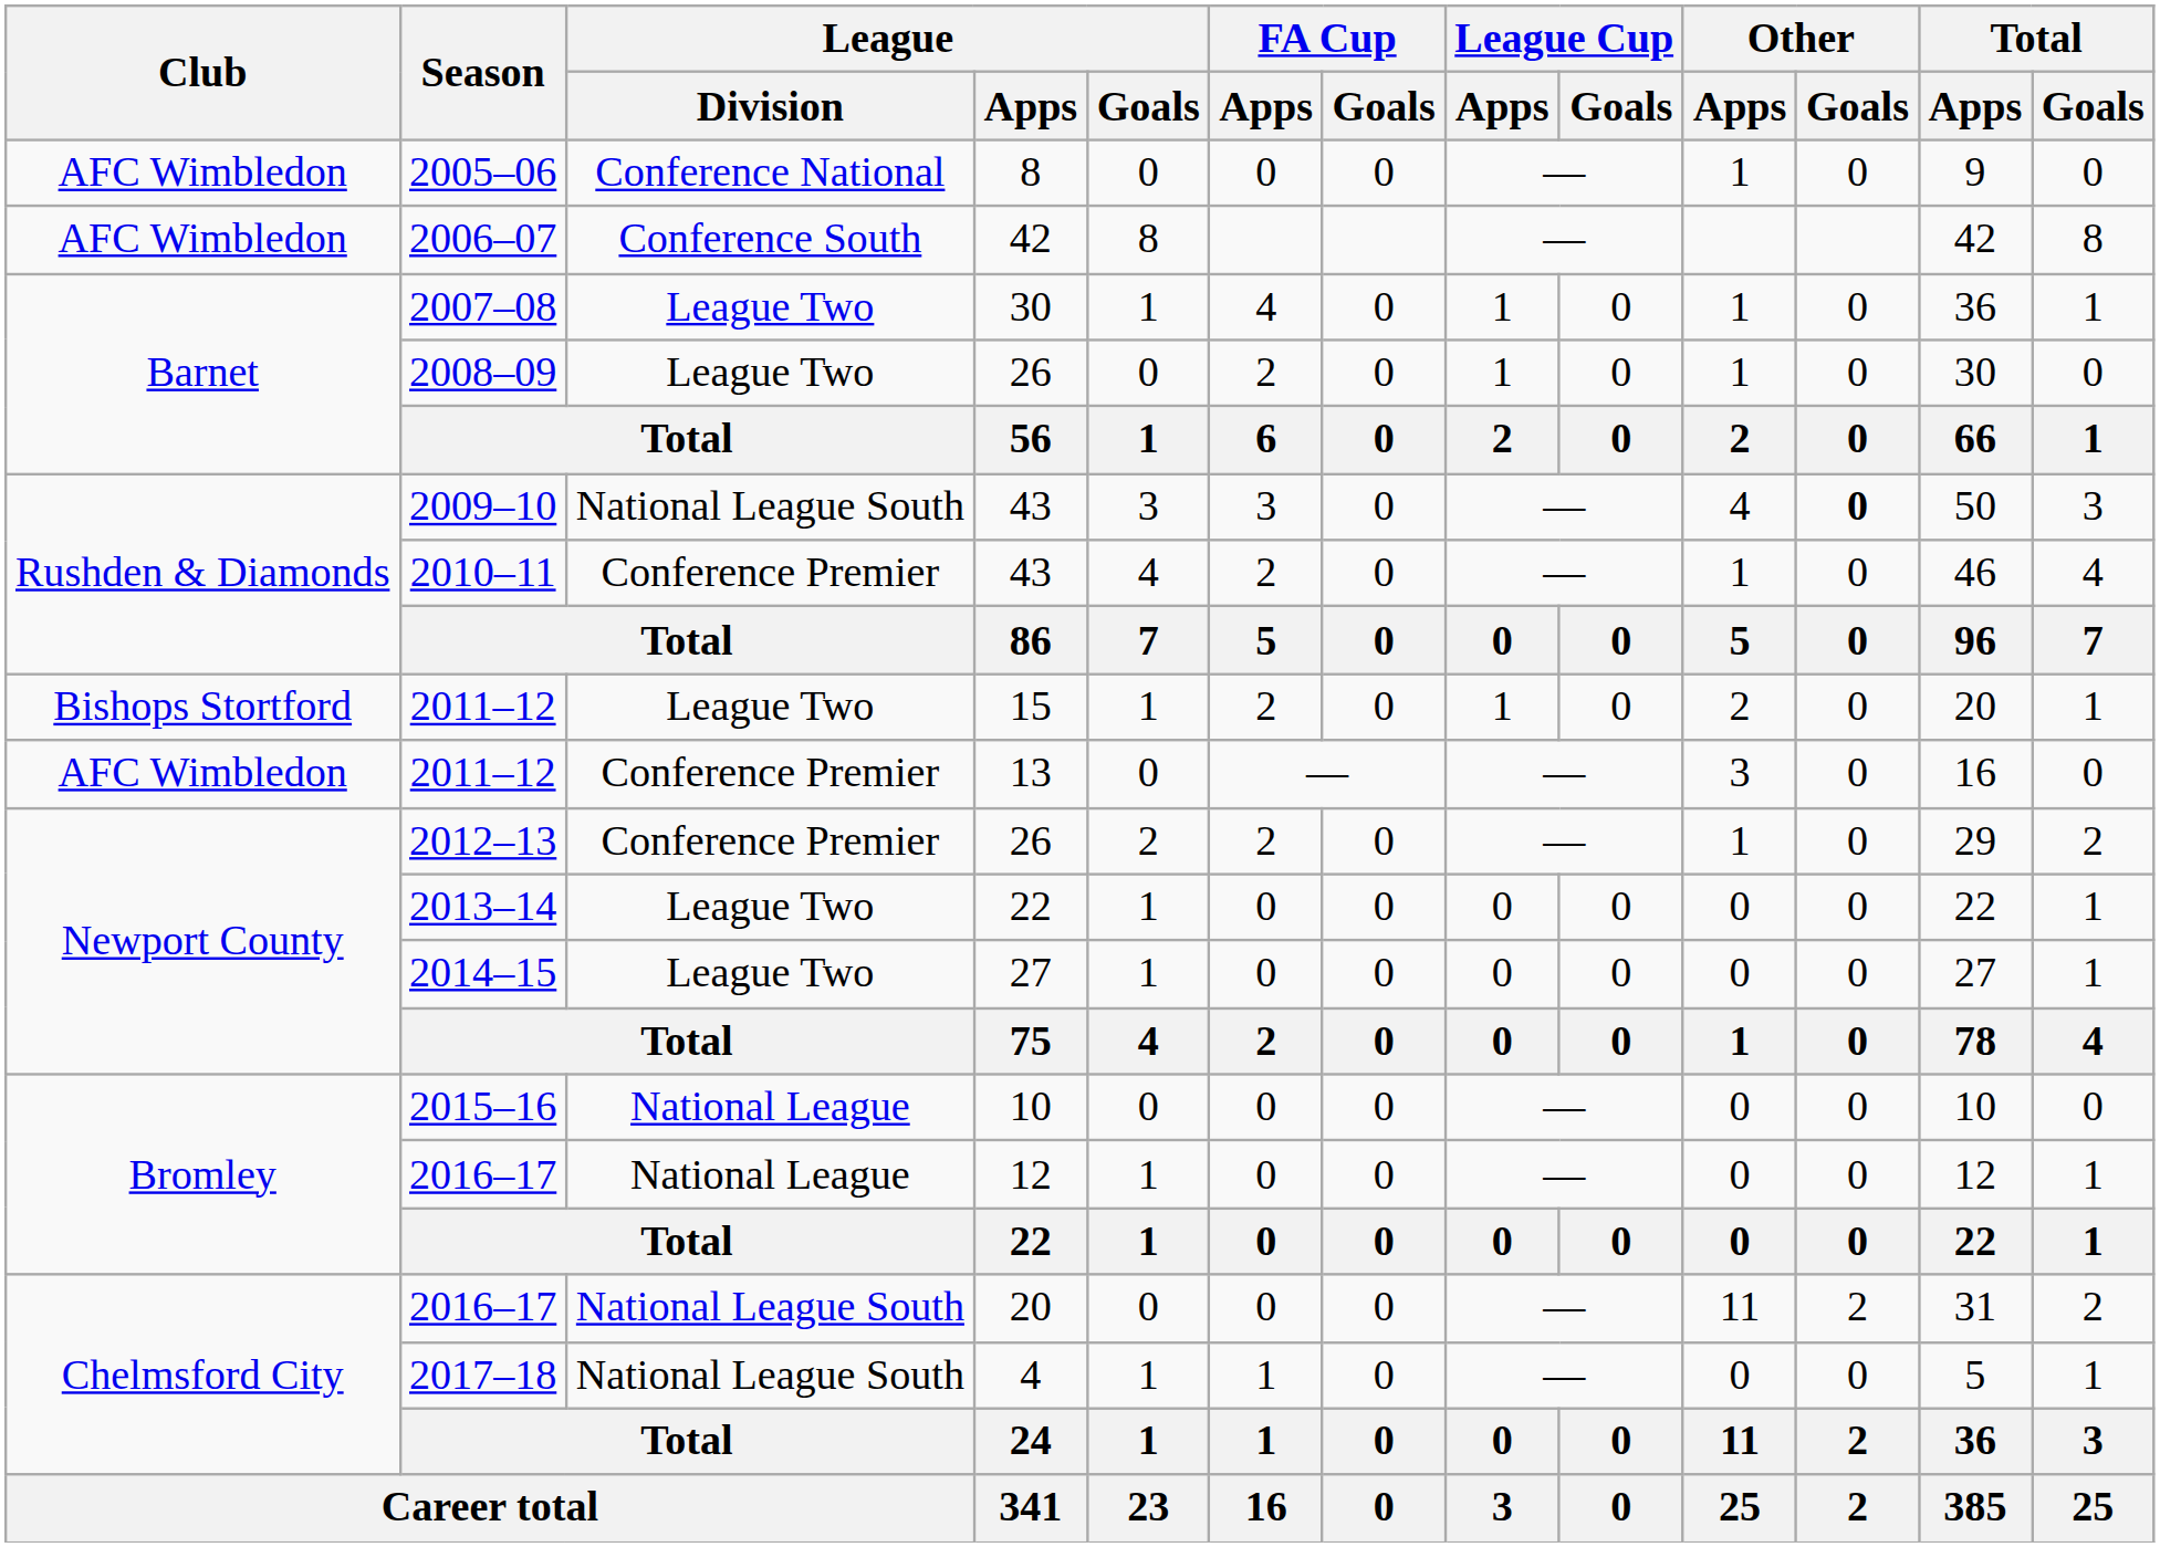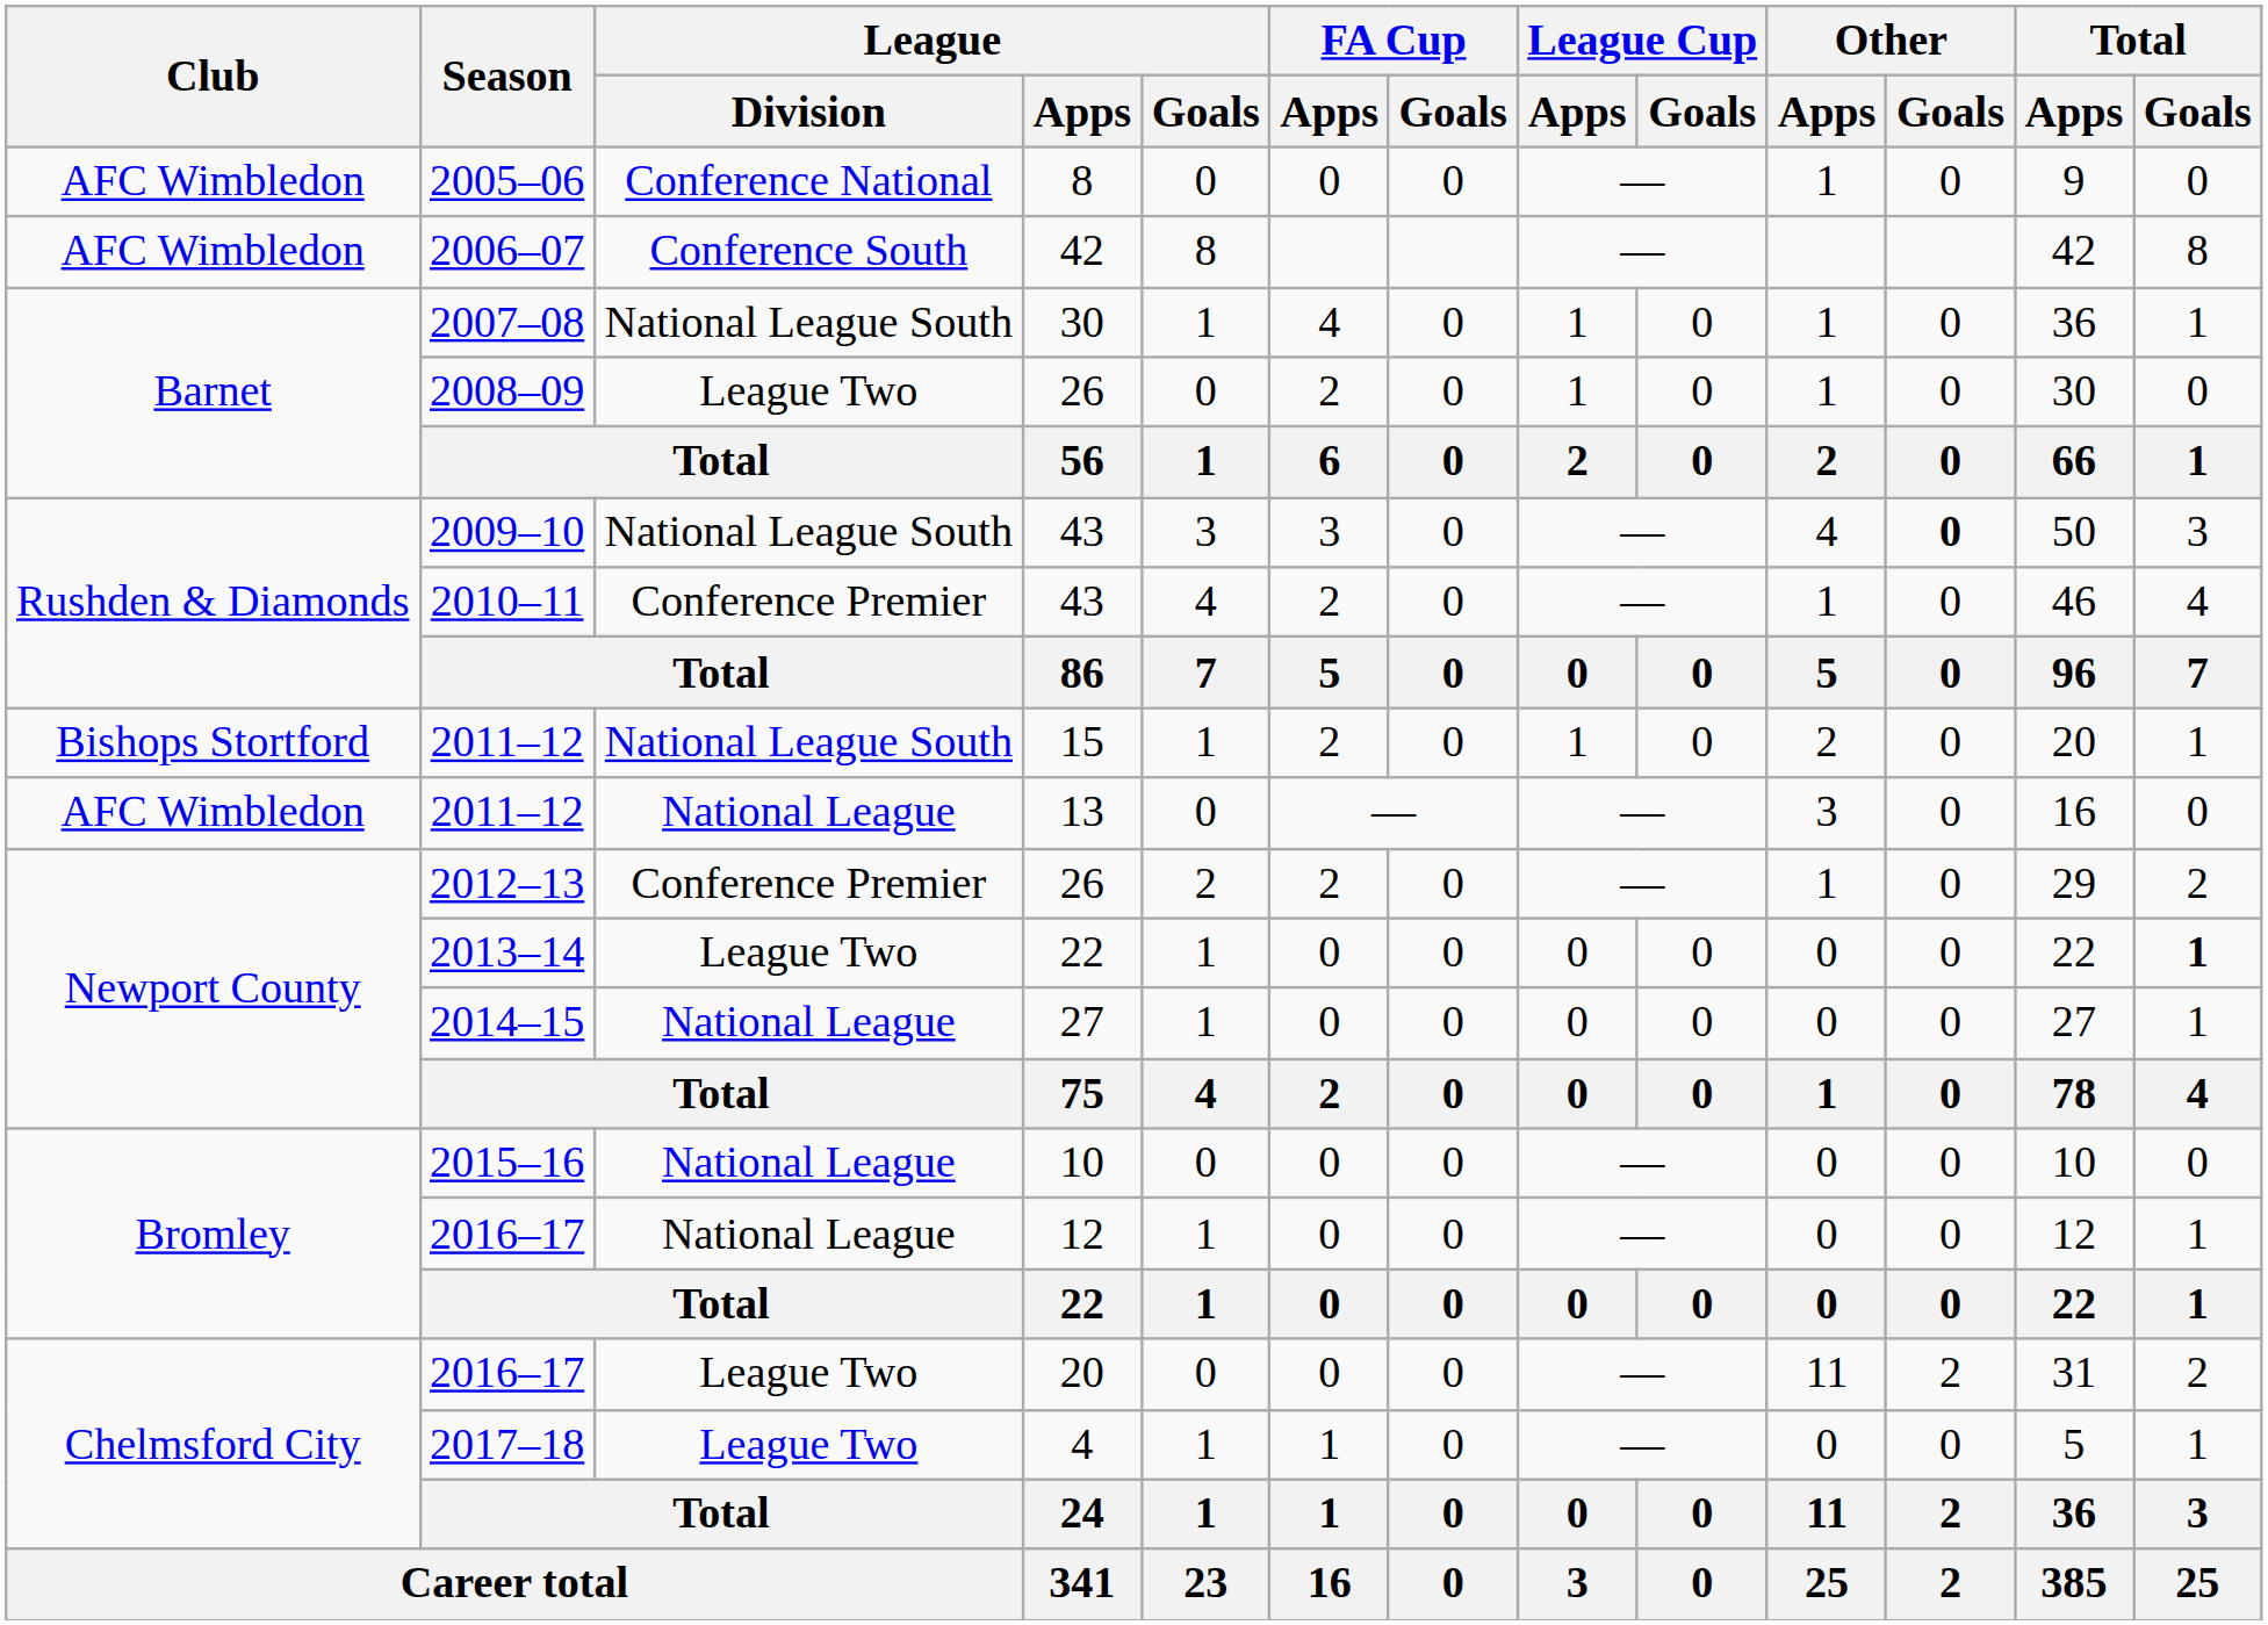2007–08 | League / Division: League Two -> National League South
2011–12 / 15 | League / Division: League Two -> National League South
2011–12 / 13 | League / Division: Conference Premier -> National League
2013–14 | Total / Goals: normal -> bold
2014–15 | League / Division: League Two -> National League
2016–17 / 20 | League / Division: National League South -> League Two
2017–18 | League / Division: National League South -> League Two
